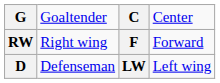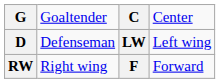rows swapped: D <-> RW
